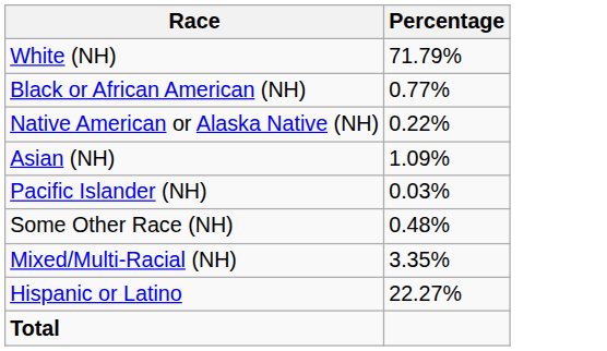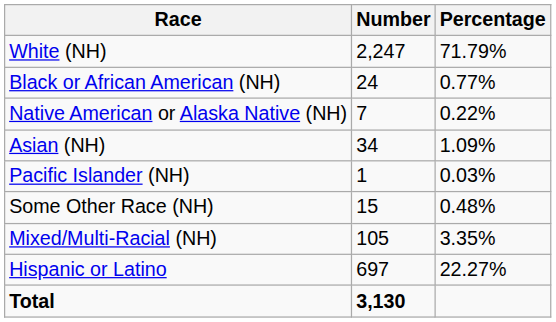+ column: Number | 2,247 | 24 | 7 | 34 | 1 | 15 | 105 | 697 | 3,130
